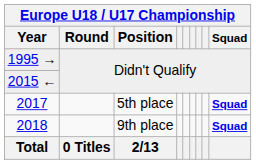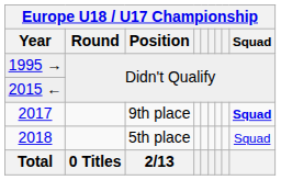2017 | Europe U18 / U17 Championship / Position: 5th place -> 9th place
2018 | Europe U18 / U17 Championship / Position: 9th place -> 5th place
2018 | Europe U18 / U17 Championship / Squad: bold -> normal
